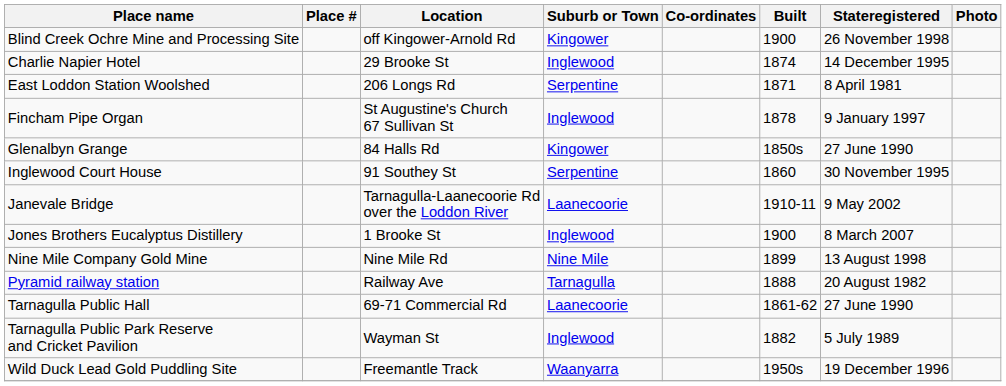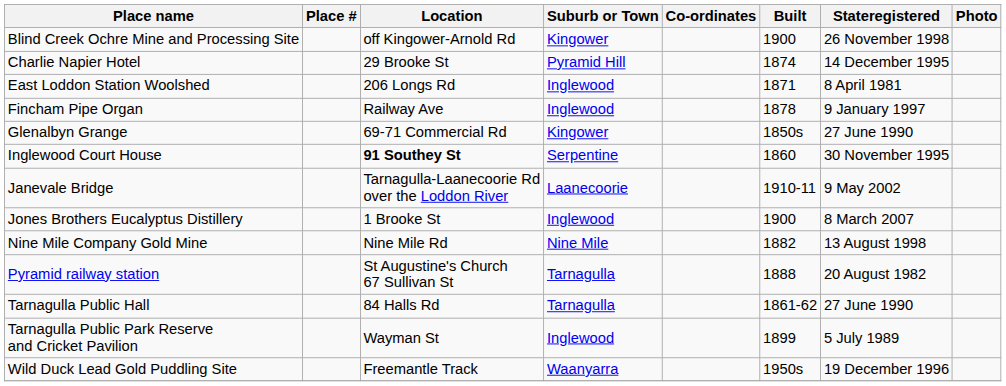Charlie Napier Hotel | Suburb or Town: Inglewood -> Pyramid Hill
East Loddon Station Woolshed | Suburb or Town: Serpentine -> Inglewood
Fincham Pipe Organ | Location: St Augustine's Church 67 Sullivan St -> Railway Ave
Glenalbyn Grange | Location: 84 Halls Rd -> 69-71 Commercial Rd
Inglewood Court House | Location: normal -> bold
Nine Mile Company Gold Mine | Built: 1899 -> 1882
Pyramid railway station | Location: Railway Ave -> St Augustine's Church 67 Sullivan St
Tarnagulla Public Hall | Location: 69-71 Commercial Rd -> 84 Halls Rd
Tarnagulla Public Hall | Suburb or Town: Laanecoorie -> Tarnagulla
Tarnagulla Public Park Reserve and Cricket Pavilion | Built: 1882 -> 1899
